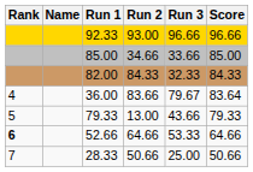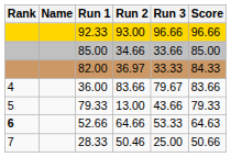82.00 | Run 2: 84.33 -> 36.97
82.00 | Run 3: 32.33 -> 33.33
36.00 | Score: 83.64 -> 83.66
52.66 | Score: 64.66 -> 64.63
28.33 | Run 2: 50.66 -> 50.46
